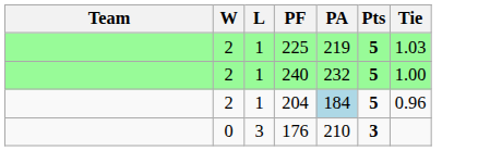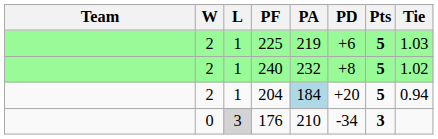+ column: PD | +6 | +8 | +20 | -34
240 | Tie: 1.00 -> 1.02
204 | Tie: 0.96 -> 0.94
176 | L: no background -> lightgrey background
